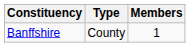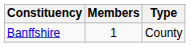columns swapped: Members <-> Type
